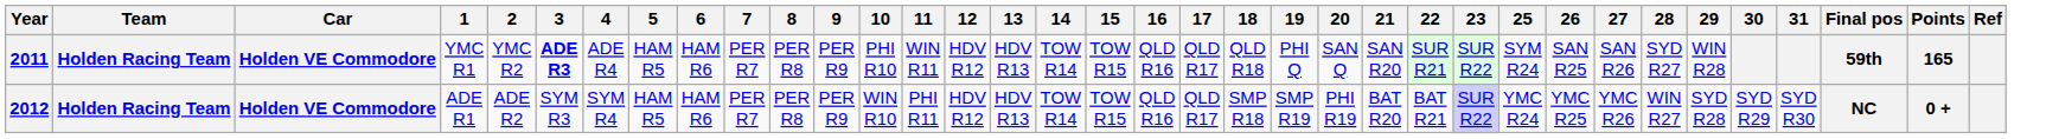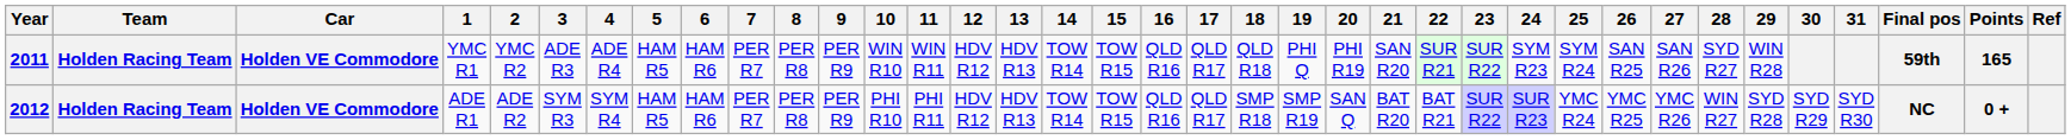+ column: 24 | SYM R23 | SUR R23
2011 | 3: bold -> normal
2011 | 10: PHI R10 -> WIN R10
2011 | 20: SAN Q -> PHI R19
2012 | 10: WIN R10 -> PHI R10
2012 | 20: PHI R19 -> SAN Q
